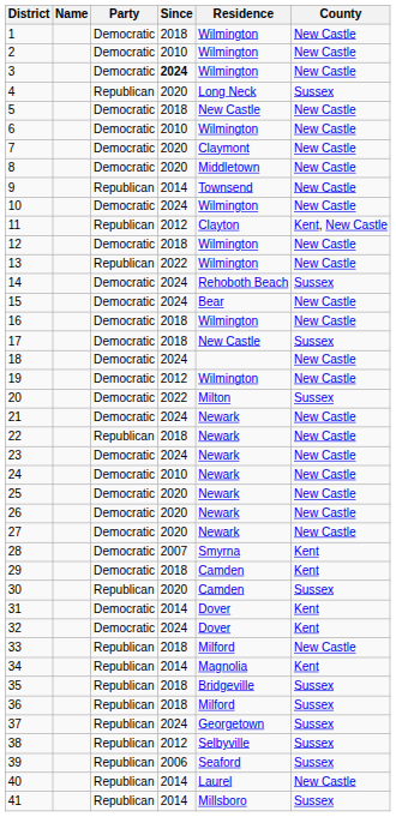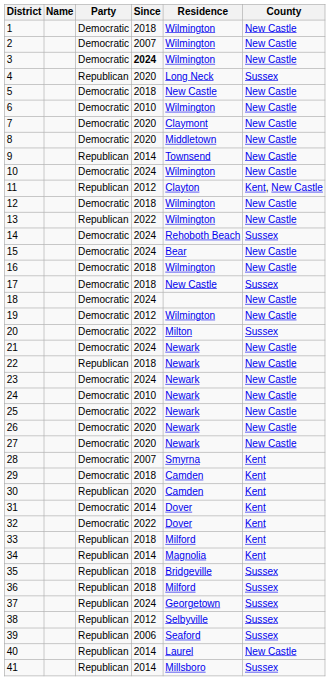2 | Since: 2010 -> 2007
25 | Since: 2020 -> 2022
30 | County: Sussex -> Kent
32 | Since: 2024 -> 2022
33 | County: New Castle -> Kent
